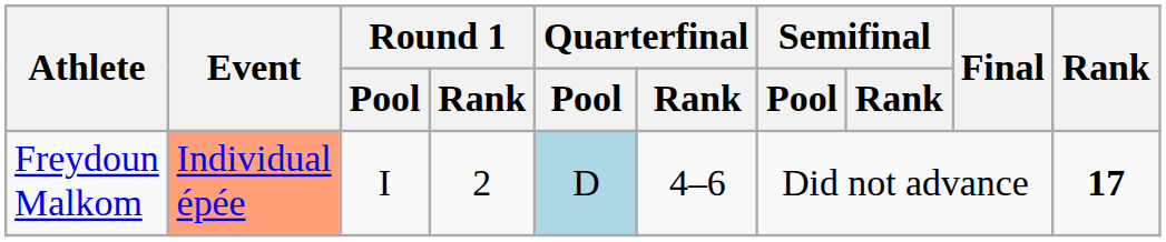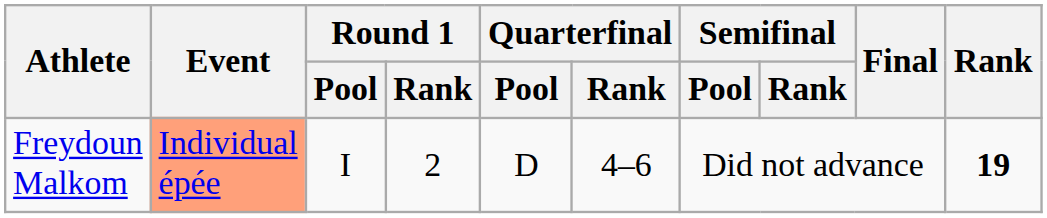Freydoun Malkom | Quarterfinal / Pool: lightblue background -> no background
Freydoun Malkom | Rank: 17 -> 19
